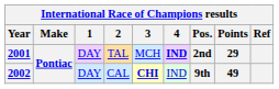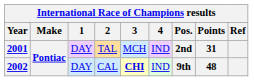2001 | 4: bold -> normal
2001 | Points: 29 -> 31
2002 | Points: 49 -> 48
